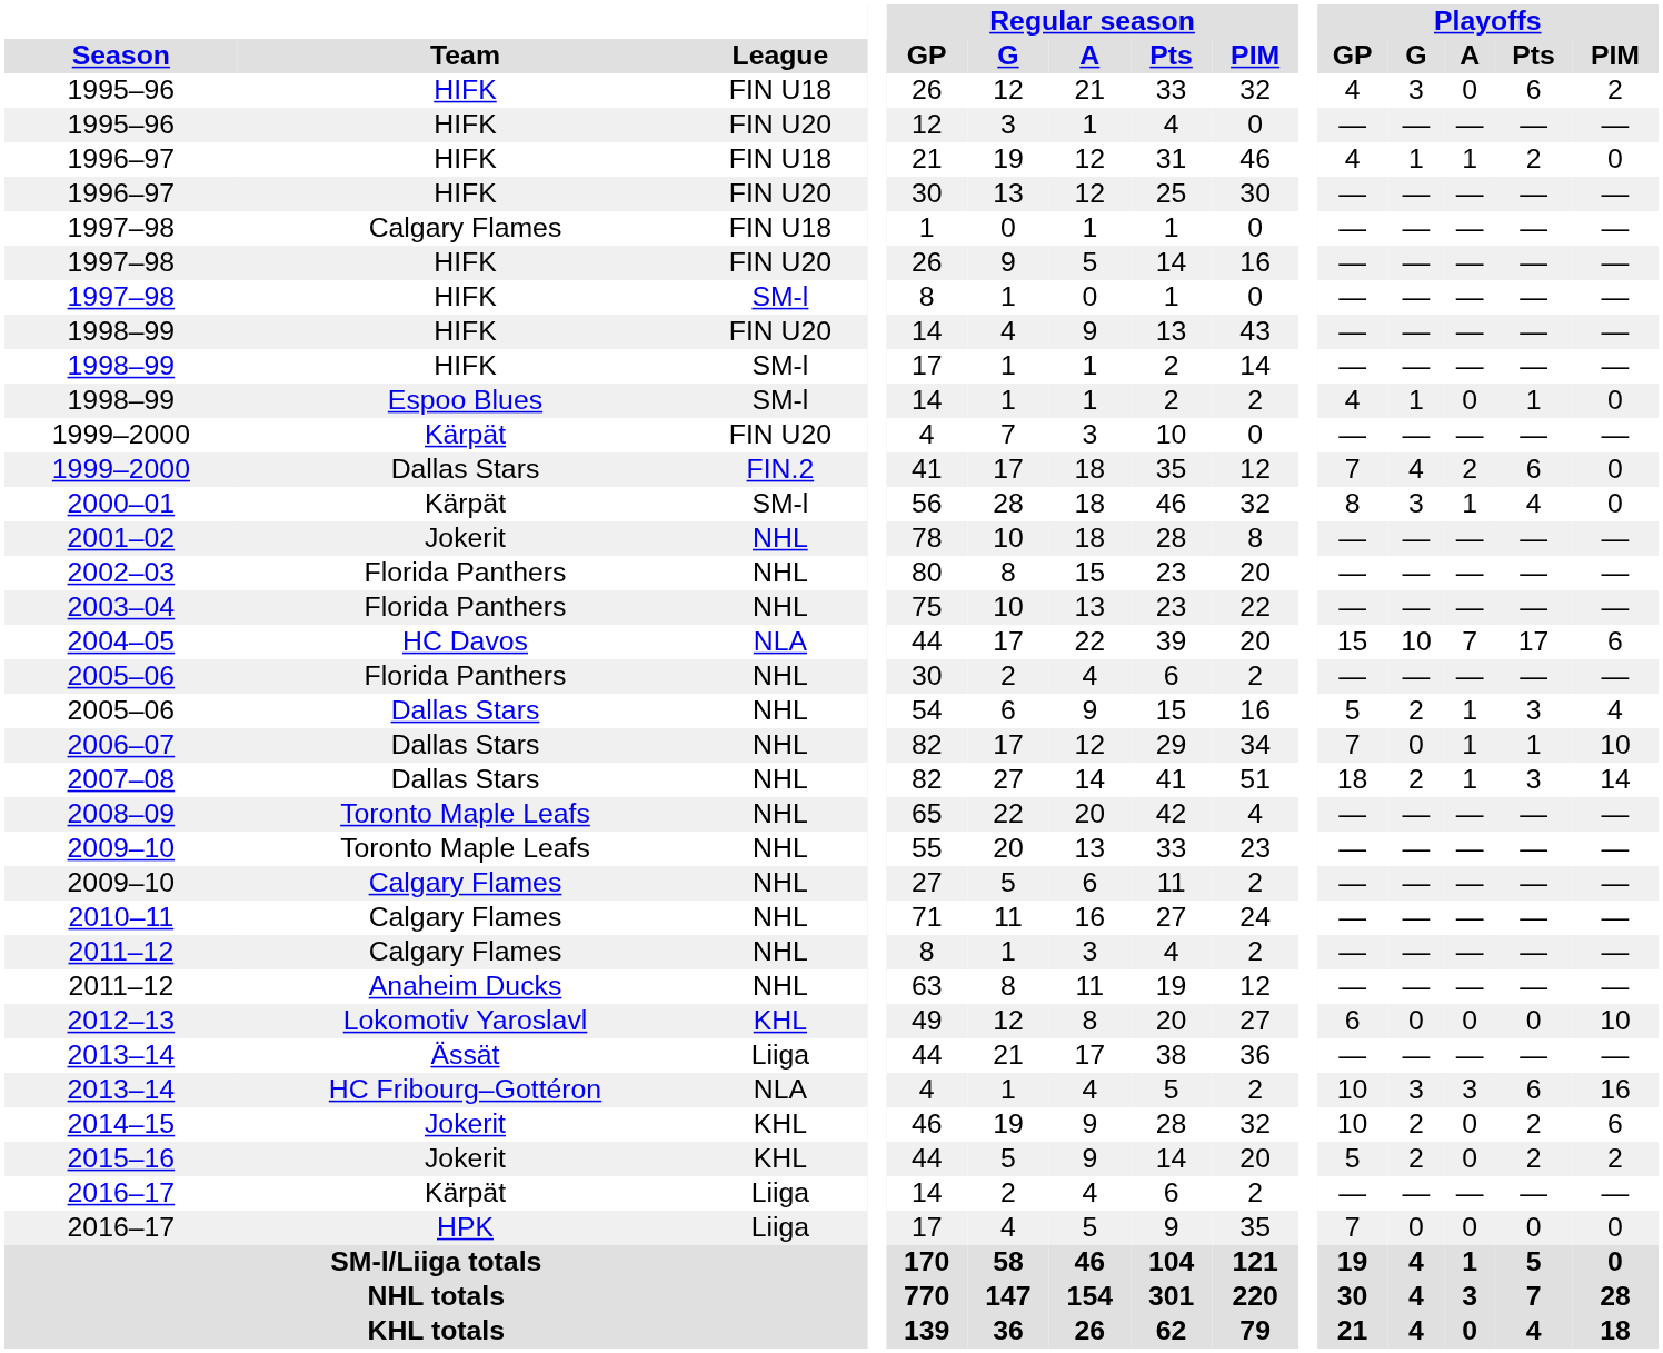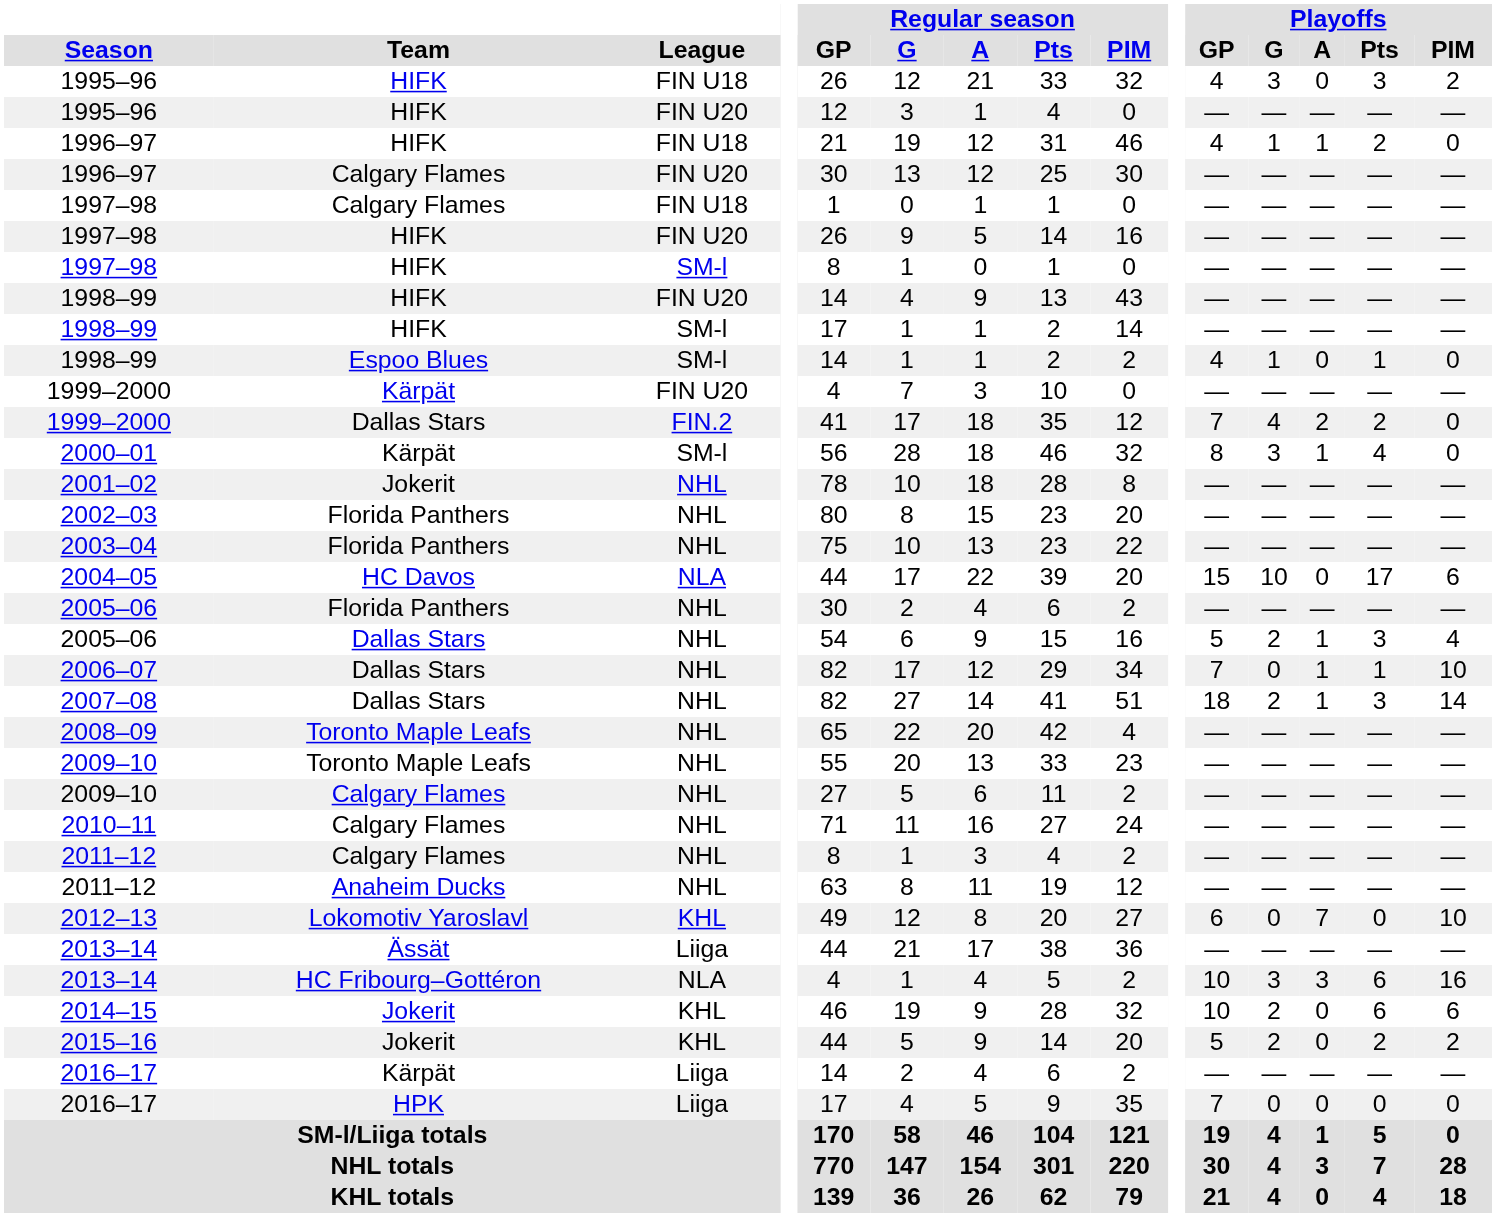1995–96 / FIN U18 | Playoffs / Pts: 6 -> 3
1996–97 / FIN U20 | Team: HIFK -> Calgary Flames
1999–2000 / FIN.2 | Playoffs / Pts: 6 -> 2
2004–05 | Playoffs / A: 7 -> 0
2012–13 | Playoffs / A: 0 -> 7
2014–15 | Playoffs / Pts: 2 -> 6
